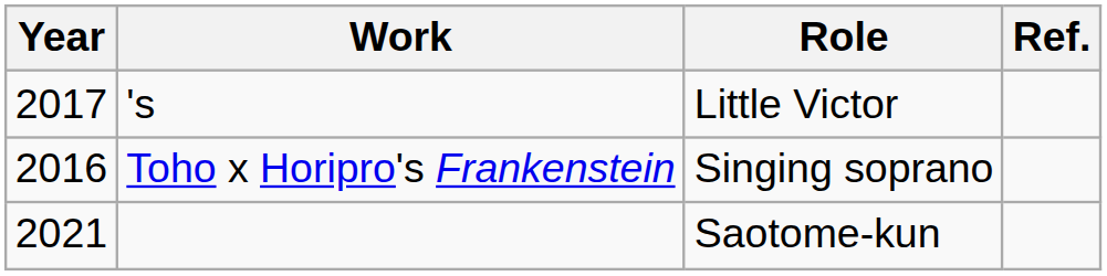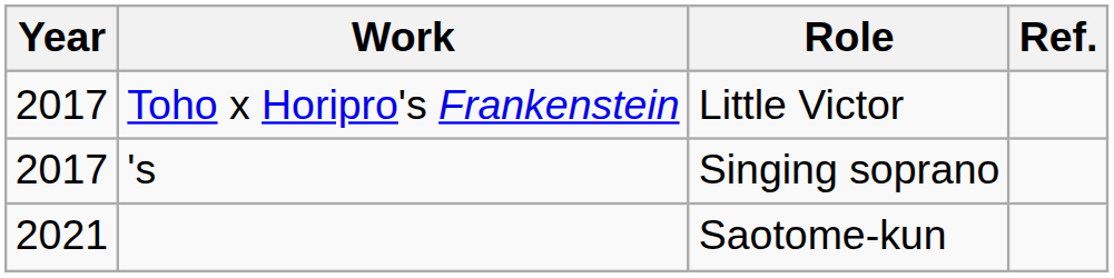Little Victor | Work: 's -> Toho x Horipro's Frankenstein
Singing soprano | Year: 2016 -> 2017
Singing soprano | Work: Toho x Horipro's Frankenstein -> 's
